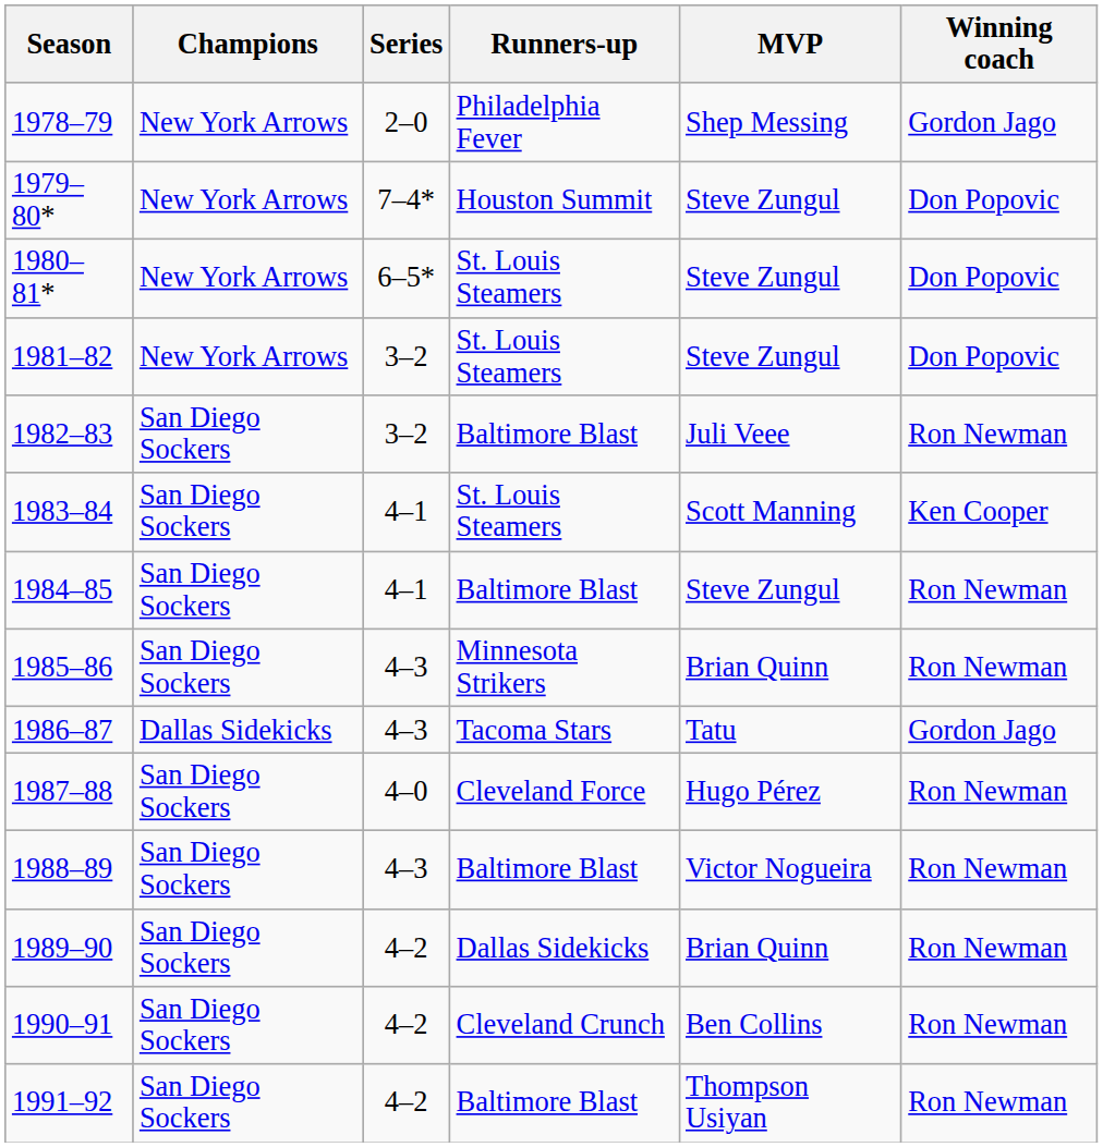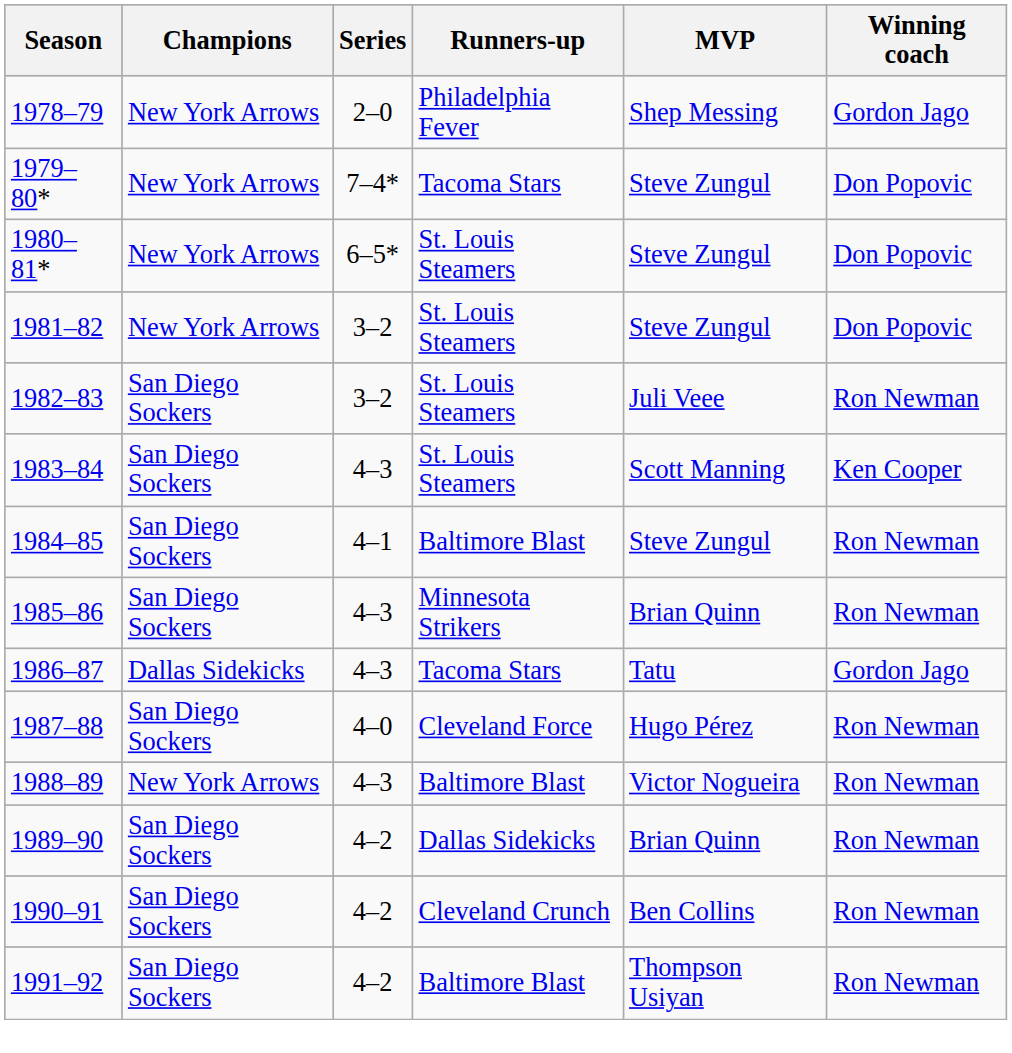1979–80* | Runners-up: Houston Summit -> Tacoma Stars
1982–83 | Runners-up: Baltimore Blast -> St. Louis Steamers
1983–84 | Series: 4–1 -> 4–3
1988–89 | Champions: San Diego Sockers -> New York Arrows
